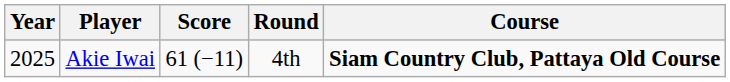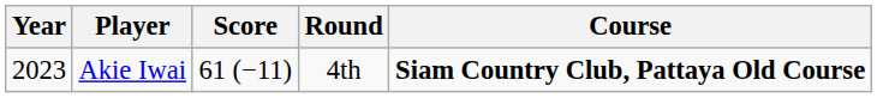Akie Iwai | Year: 2025 -> 2023
